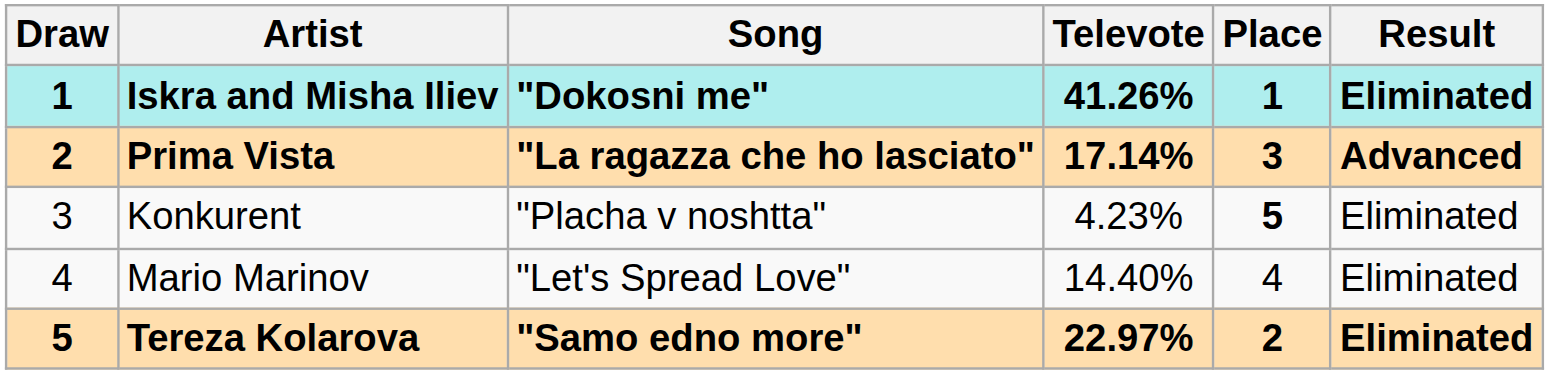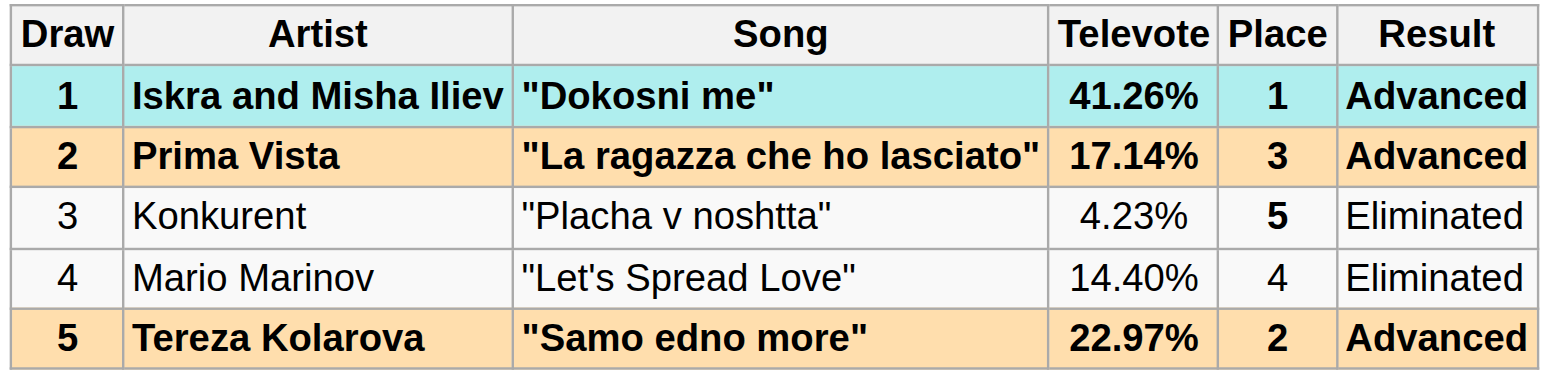Iskra and Misha Iliev | Result: Eliminated -> Advanced
Tereza Kolarova | Result: Eliminated -> Advanced
